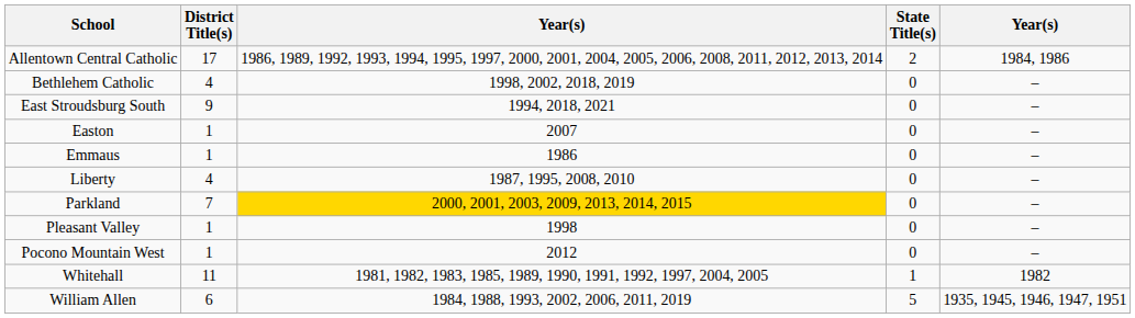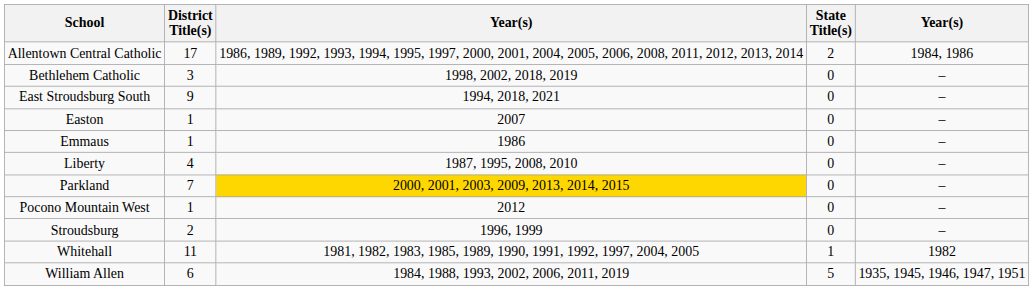Bethlehem Catholic | District Title(s): 4 -> 3
- row: Pleasant Valley | 1 | 1998 | 0 | –
+ row: Stroudsburg | 2 | 1996, 1999 | 0 | –
